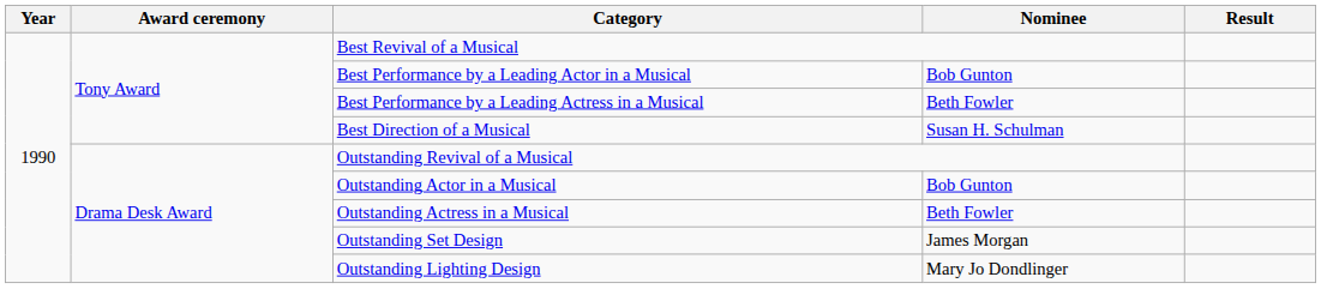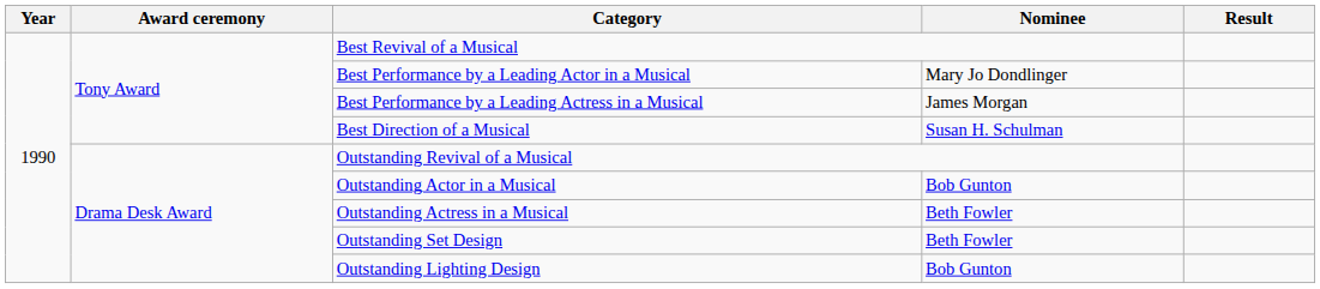Best Performance by a Leading Actor in a Musical | Nominee: Bob Gunton -> Mary Jo Dondlinger
Best Performance by a Leading Actress in a Musical | Nominee: Beth Fowler -> James Morgan
Outstanding Set Design | Nominee: James Morgan -> Beth Fowler
Outstanding Lighting Design | Nominee: Mary Jo Dondlinger -> Bob Gunton
